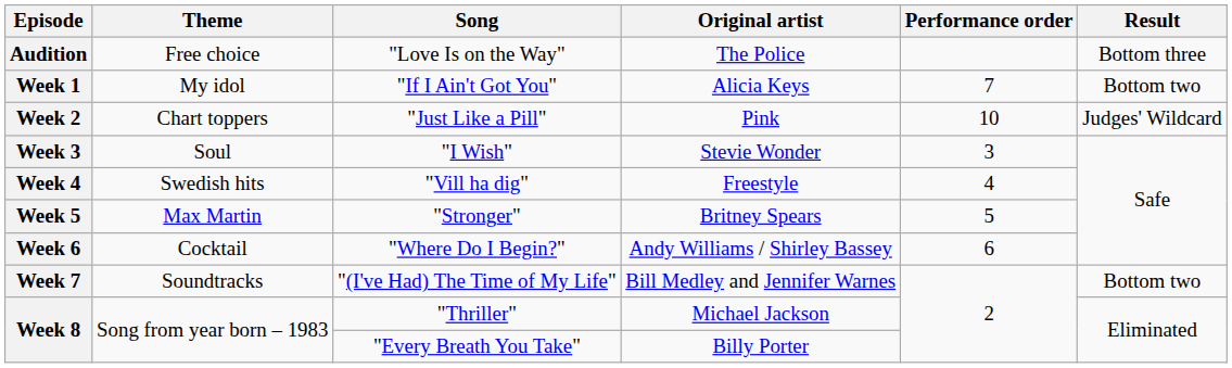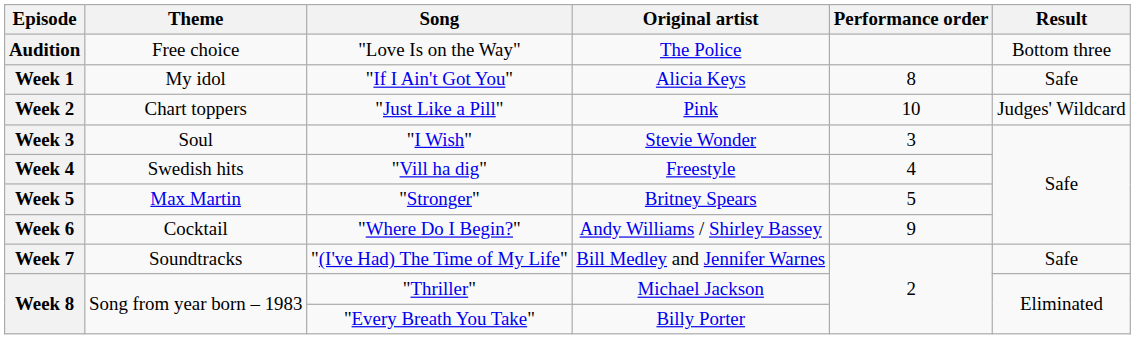Week 1 | Performance order: 7 -> 8
Week 1 | Result: Bottom two -> Safe
Week 6 | Performance order: 6 -> 9
Week 7 | Result: Bottom two -> Safe
